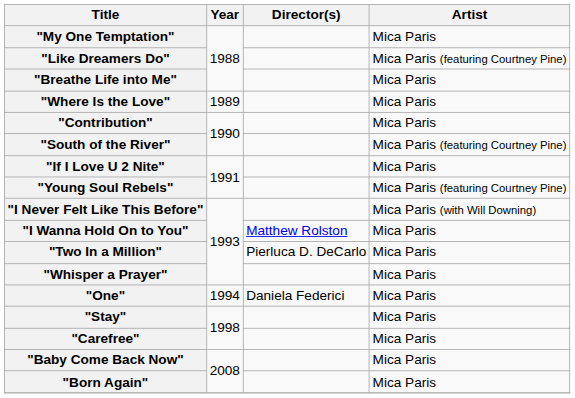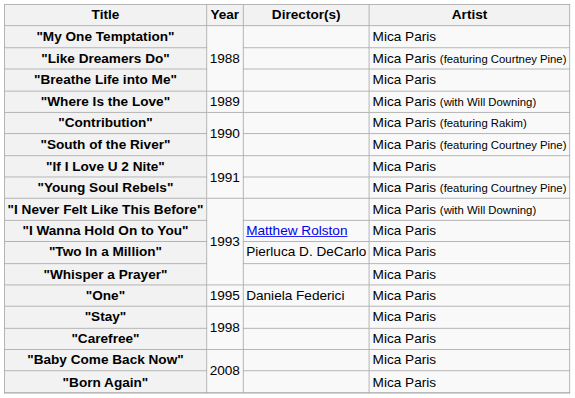"Where Is the Love" | Artist: Mica Paris -> Mica Paris (with Will Downing)
"Contribution" | Artist: Mica Paris -> Mica Paris (featuring Rakim)
"One" | Year: 1994 -> 1995
